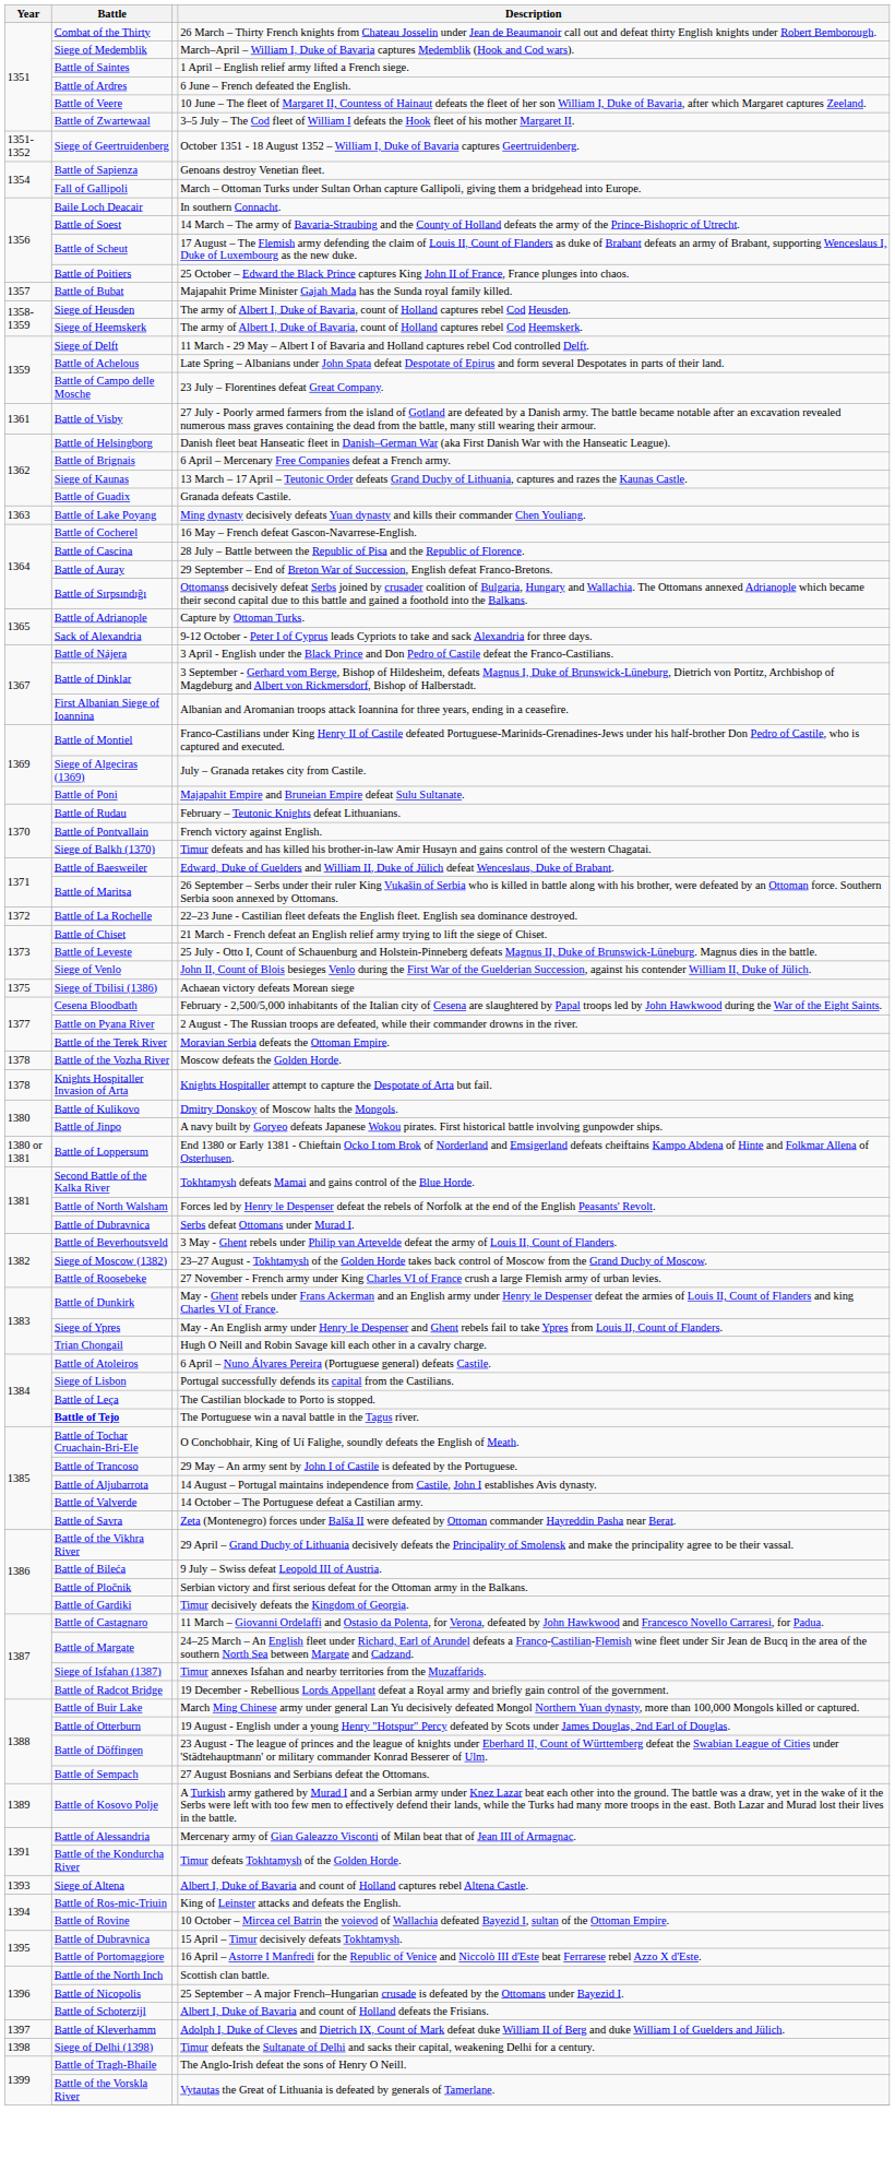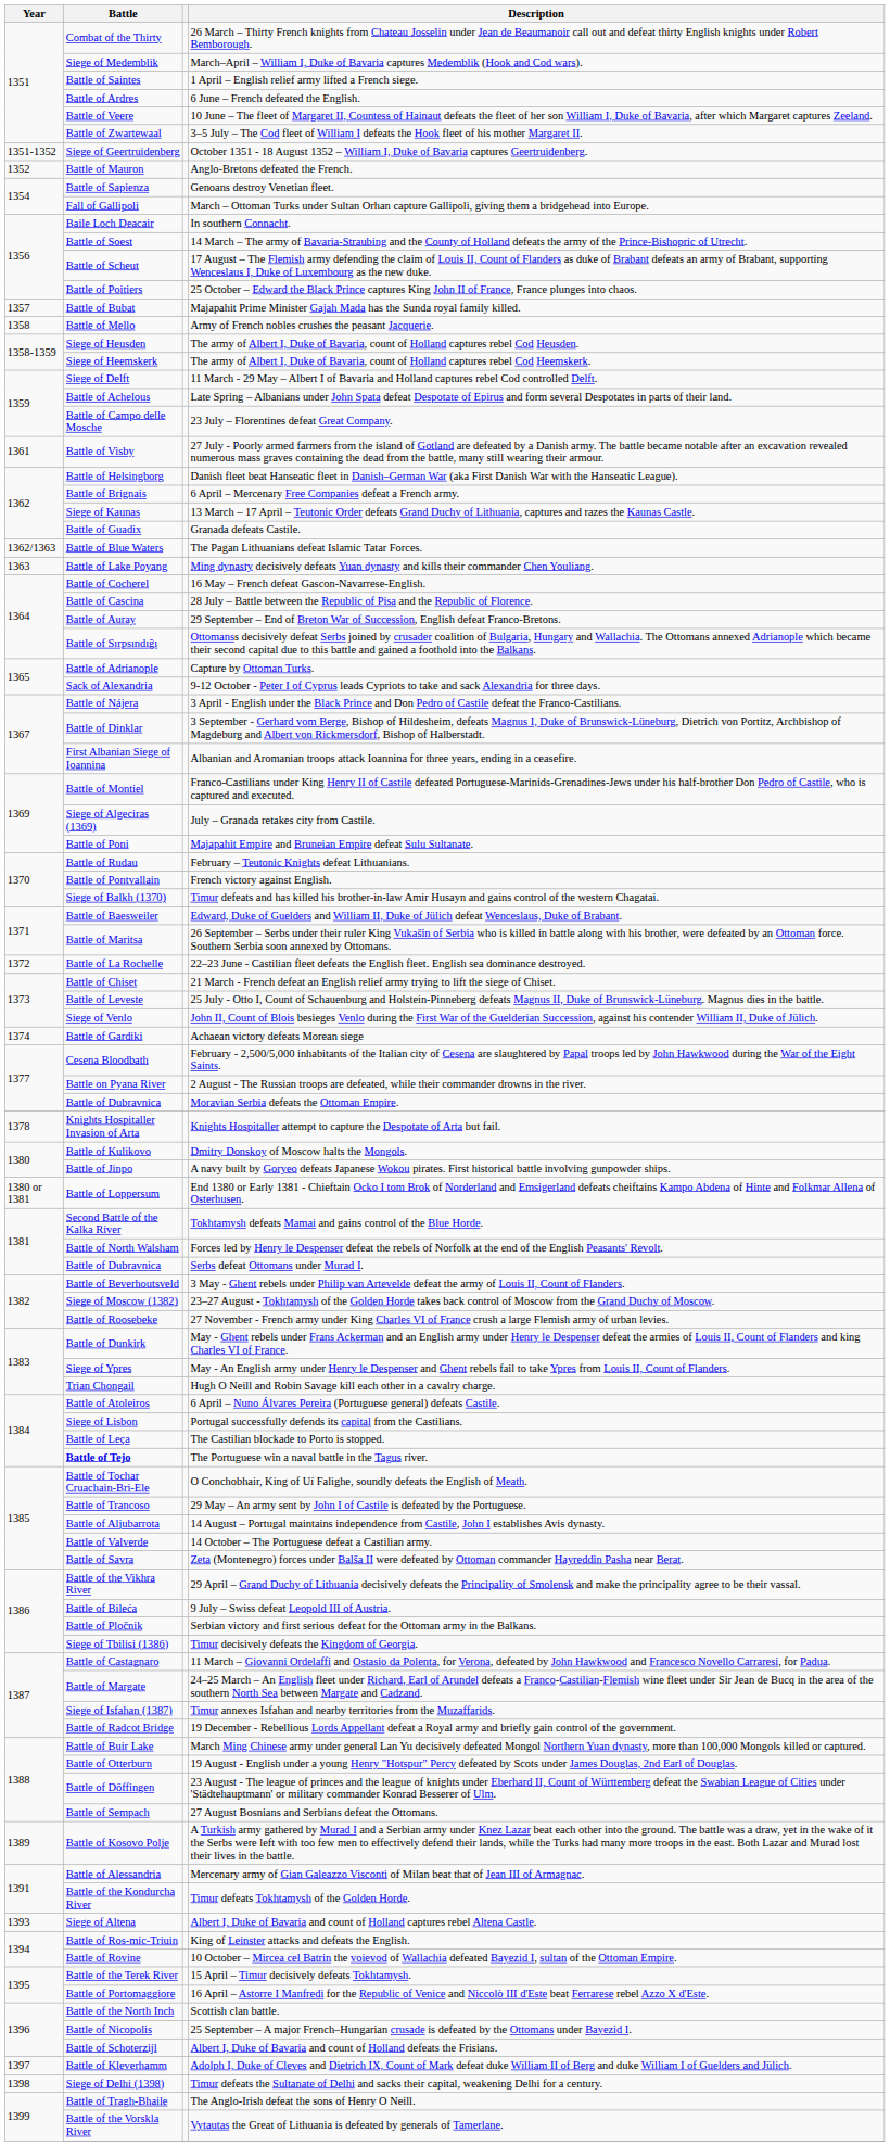+ row: 1352 | Battle of Mauron | Anglo-Bretons defeated the French.
+ row: 1358 | Battle of Mello | Army of French nobles crushes the peasant Jacquerie.
+ row: 1362/1363 | Battle of Blue Waters | The Pagan Lithuanians defeat Islamic Tatar Forces.
Achaean victory defeats Morean siege | Year: 1375 -> 1374
Achaean victory defeats Morean siege | Battle: Siege of Tbilisi (1386) -> Battle of Gardiki
Moravian Serbia defeats the Ottoman Empire. | Battle: Battle of the Terek River -> Battle of Dubravnica
- row: 1378 | Battle of the Vozha River | Moscow defeats the Golden Horde.
Timur decisively defeats the Kingdom of Georgia. | Battle: Battle of Gardiki -> Siege of Tbilisi (1386)
15 April – Timur decisively defeats Tokhtamysh. | Battle: Battle of Dubravnica -> Battle of the Terek River
